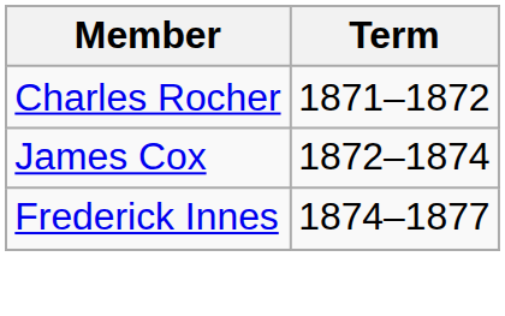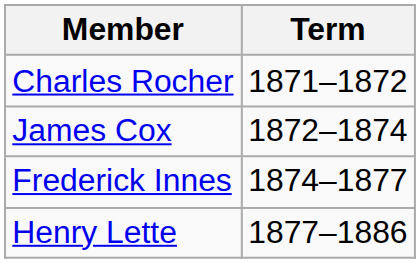+ row: Henry Lette | 1877–1886
